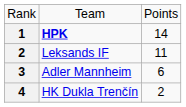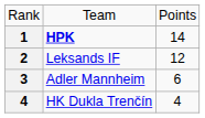Leksands IF | column 3: 11 -> 12
HK Dukla Trenčín | column 3: 2 -> 4
